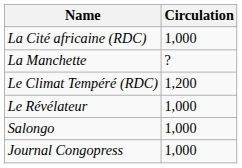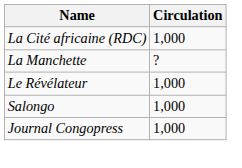- row: Le Climat Tempéré (RDC) | 1,200
